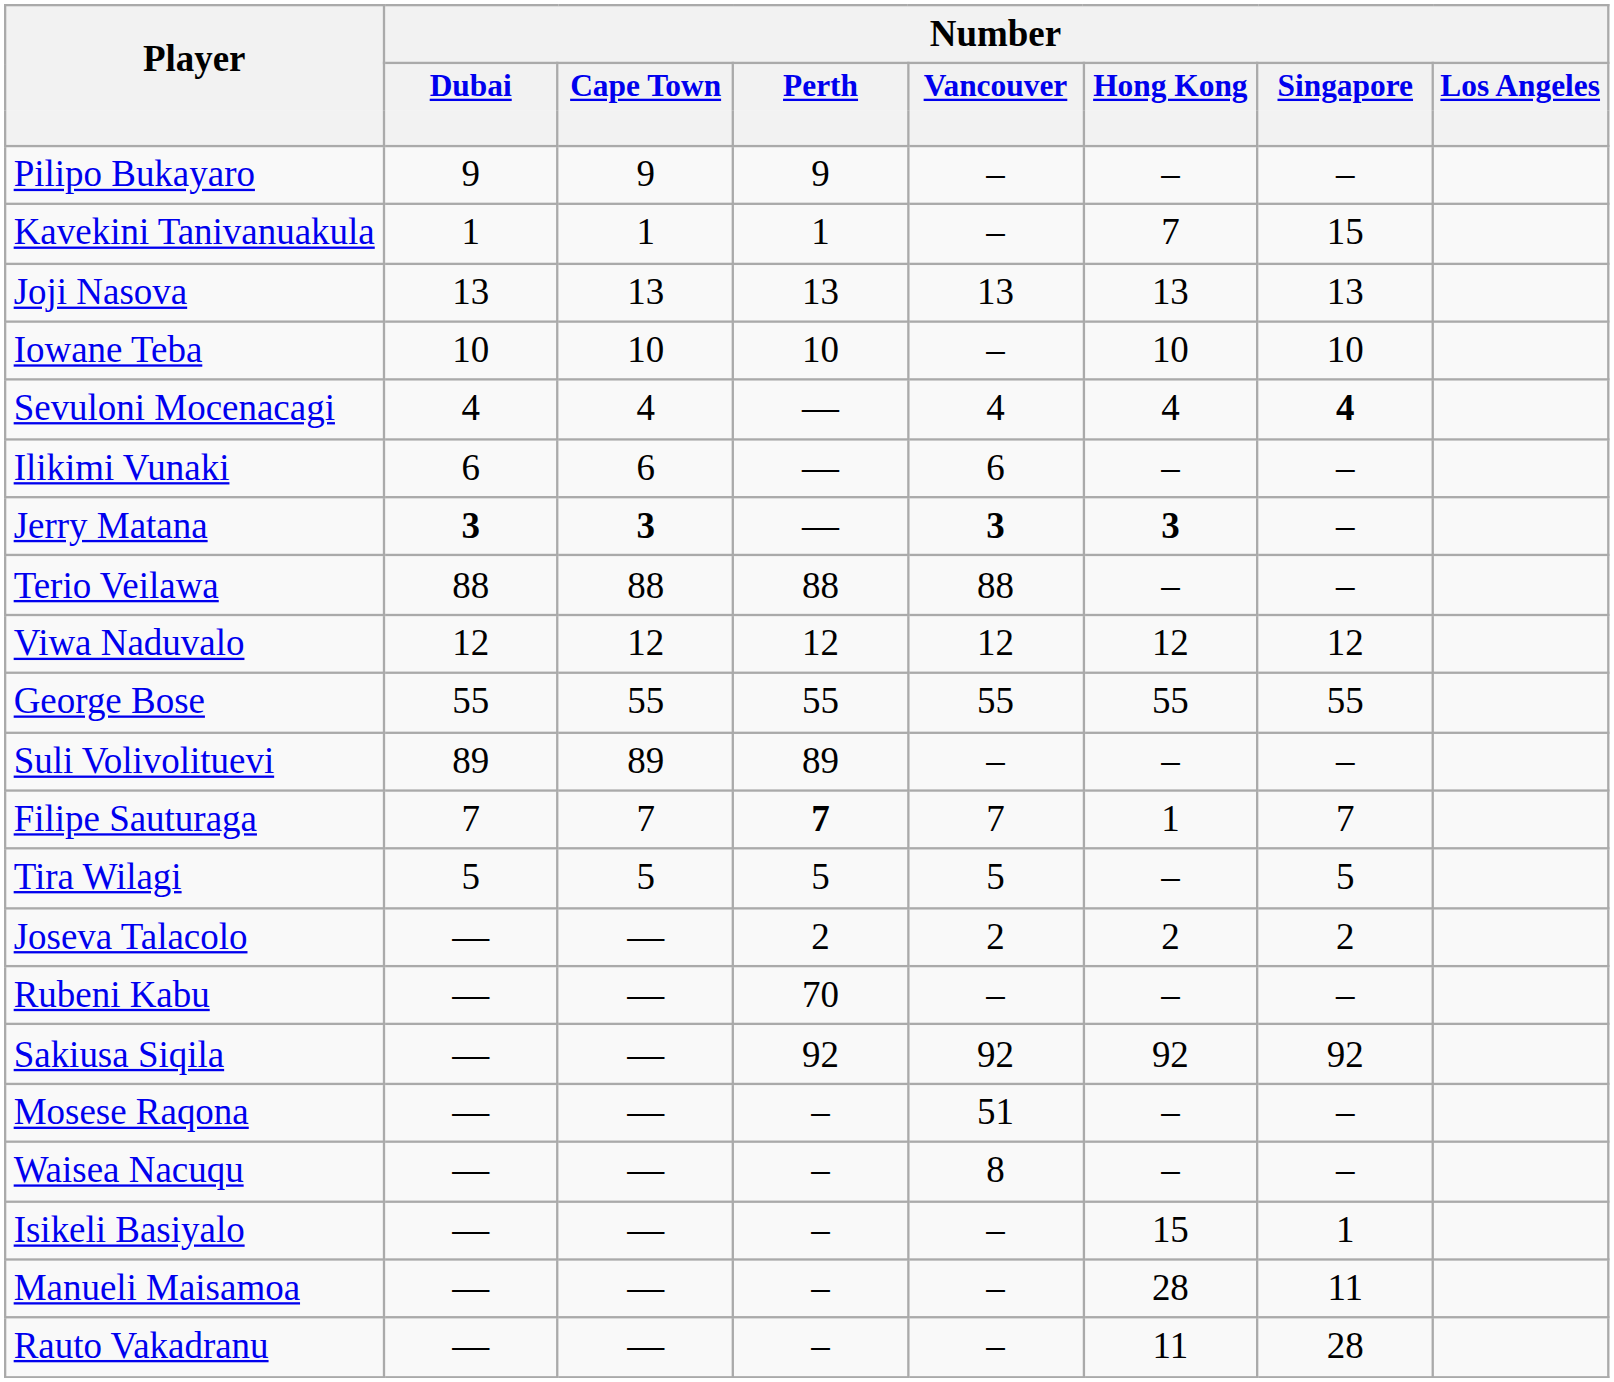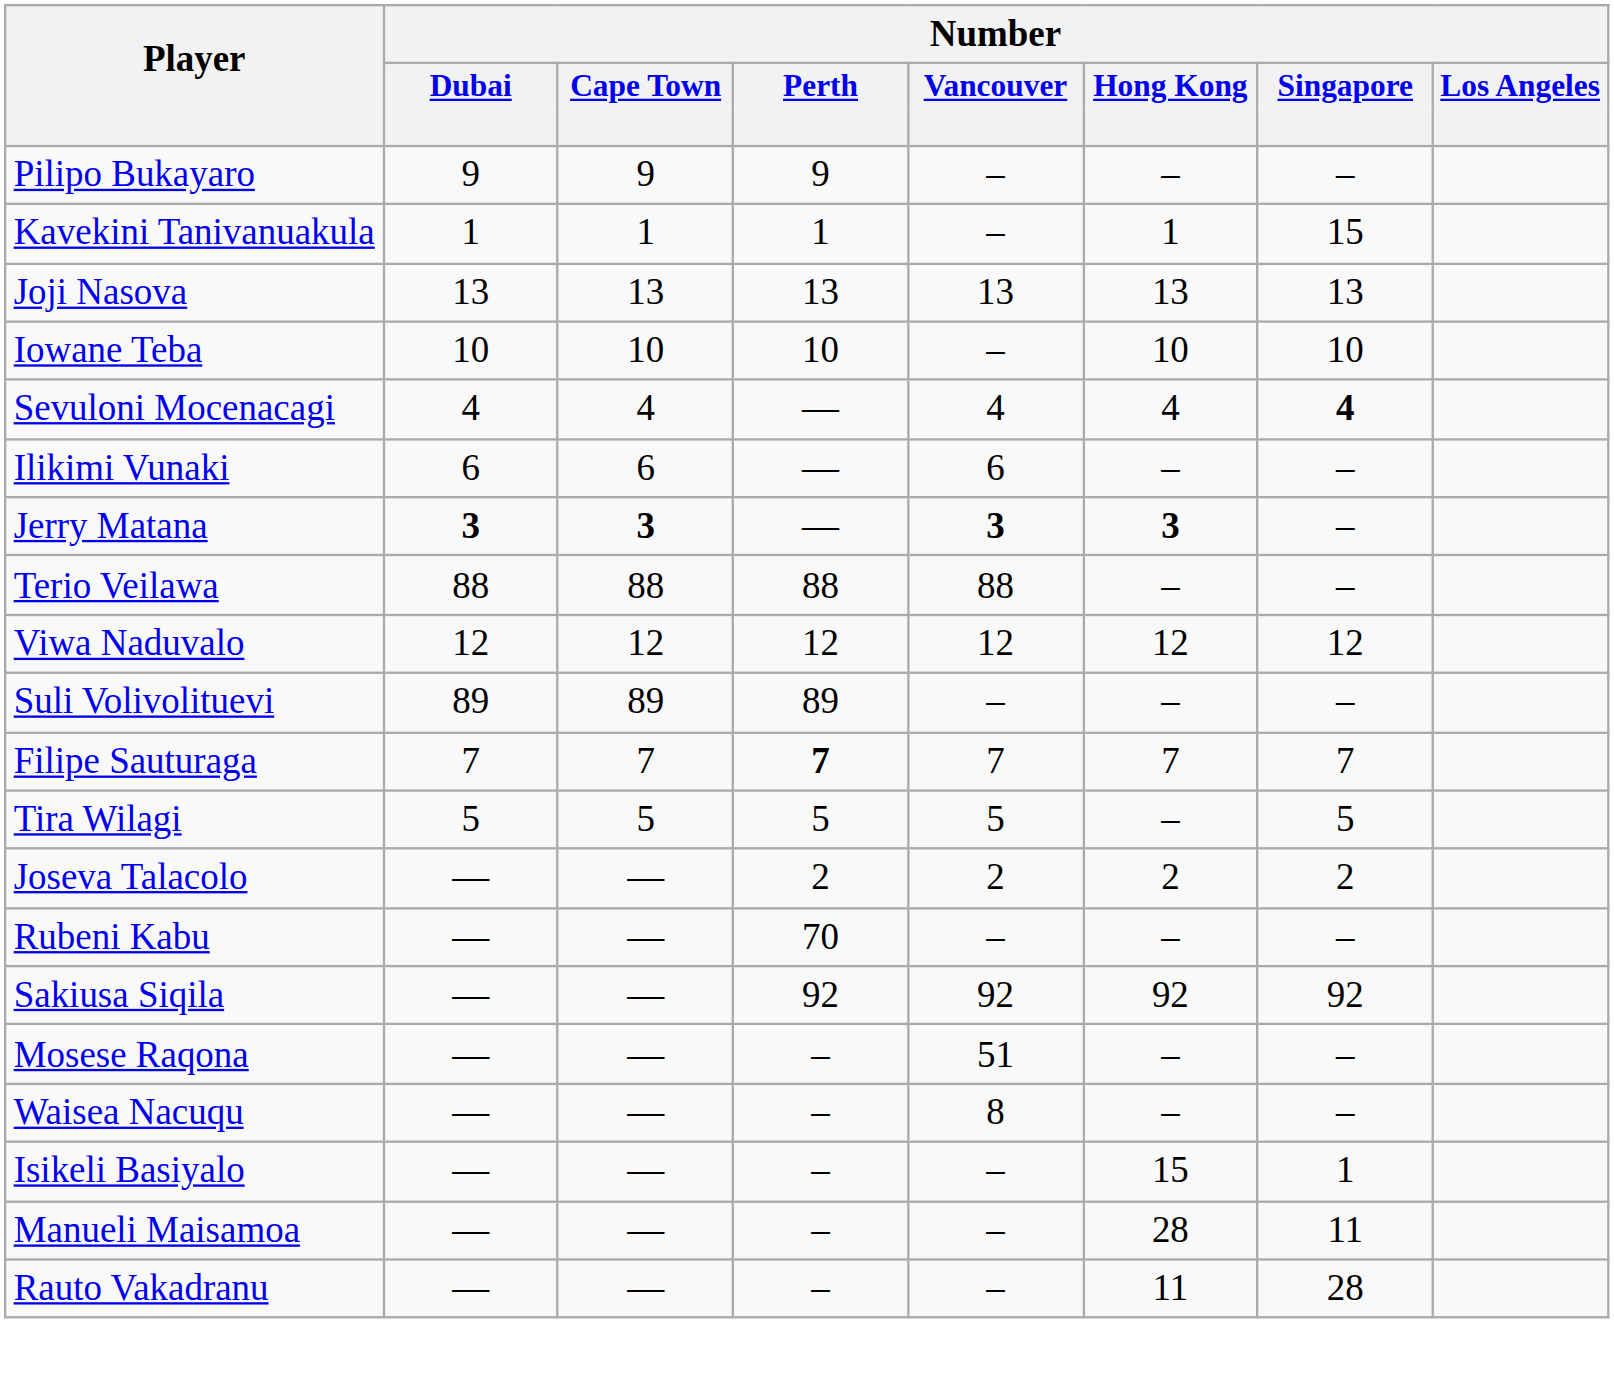Kavekini Tanivanuakula | Number / Hong Kong: 7 -> 1
- row: George Bose | 55 | 55 | 55 | 55 | 55 | 55
Filipe Sauturaga | Number / Hong Kong: 1 -> 7
